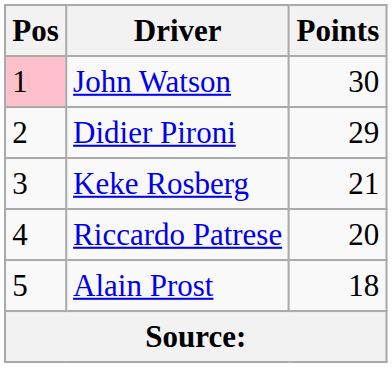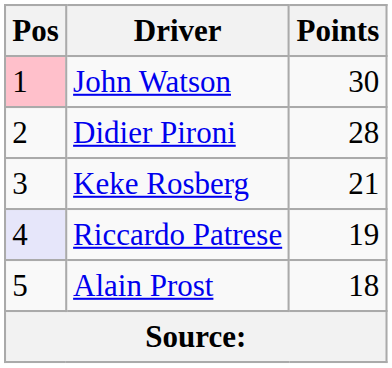Didier Pironi | Points: 29 -> 28
Riccardo Patrese | Pos: no background -> lavender background
Riccardo Patrese | Points: 20 -> 19
